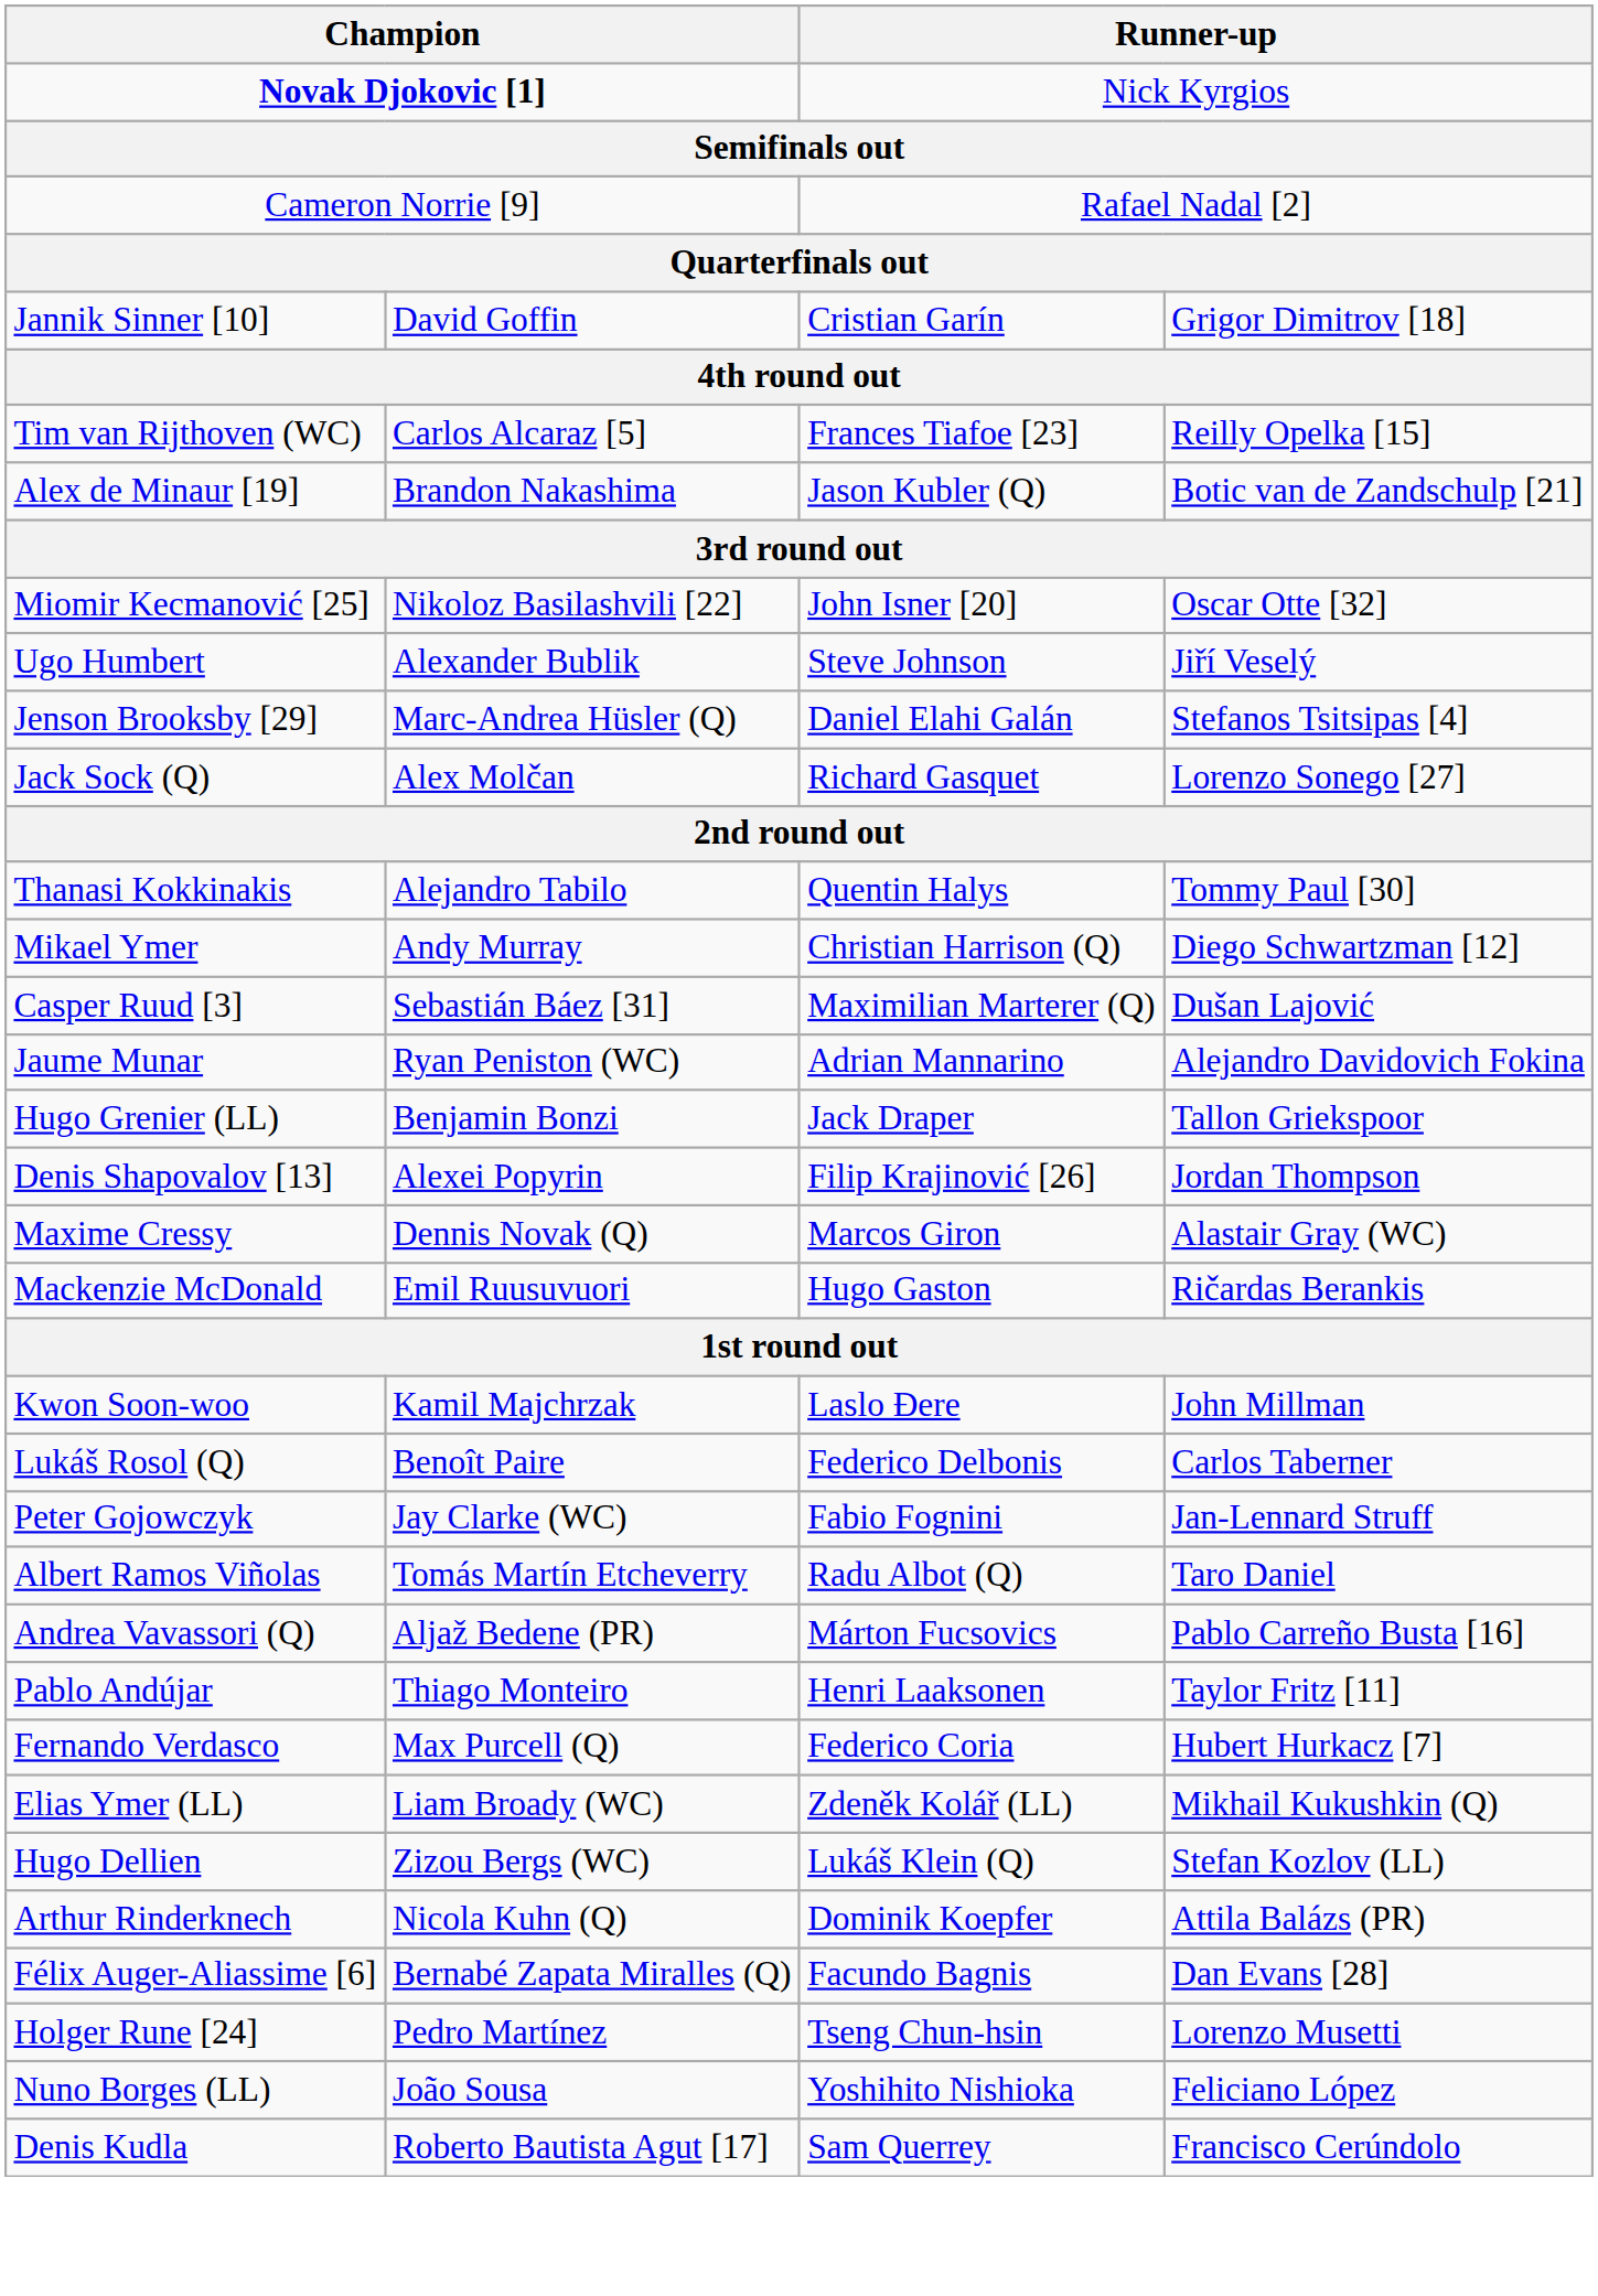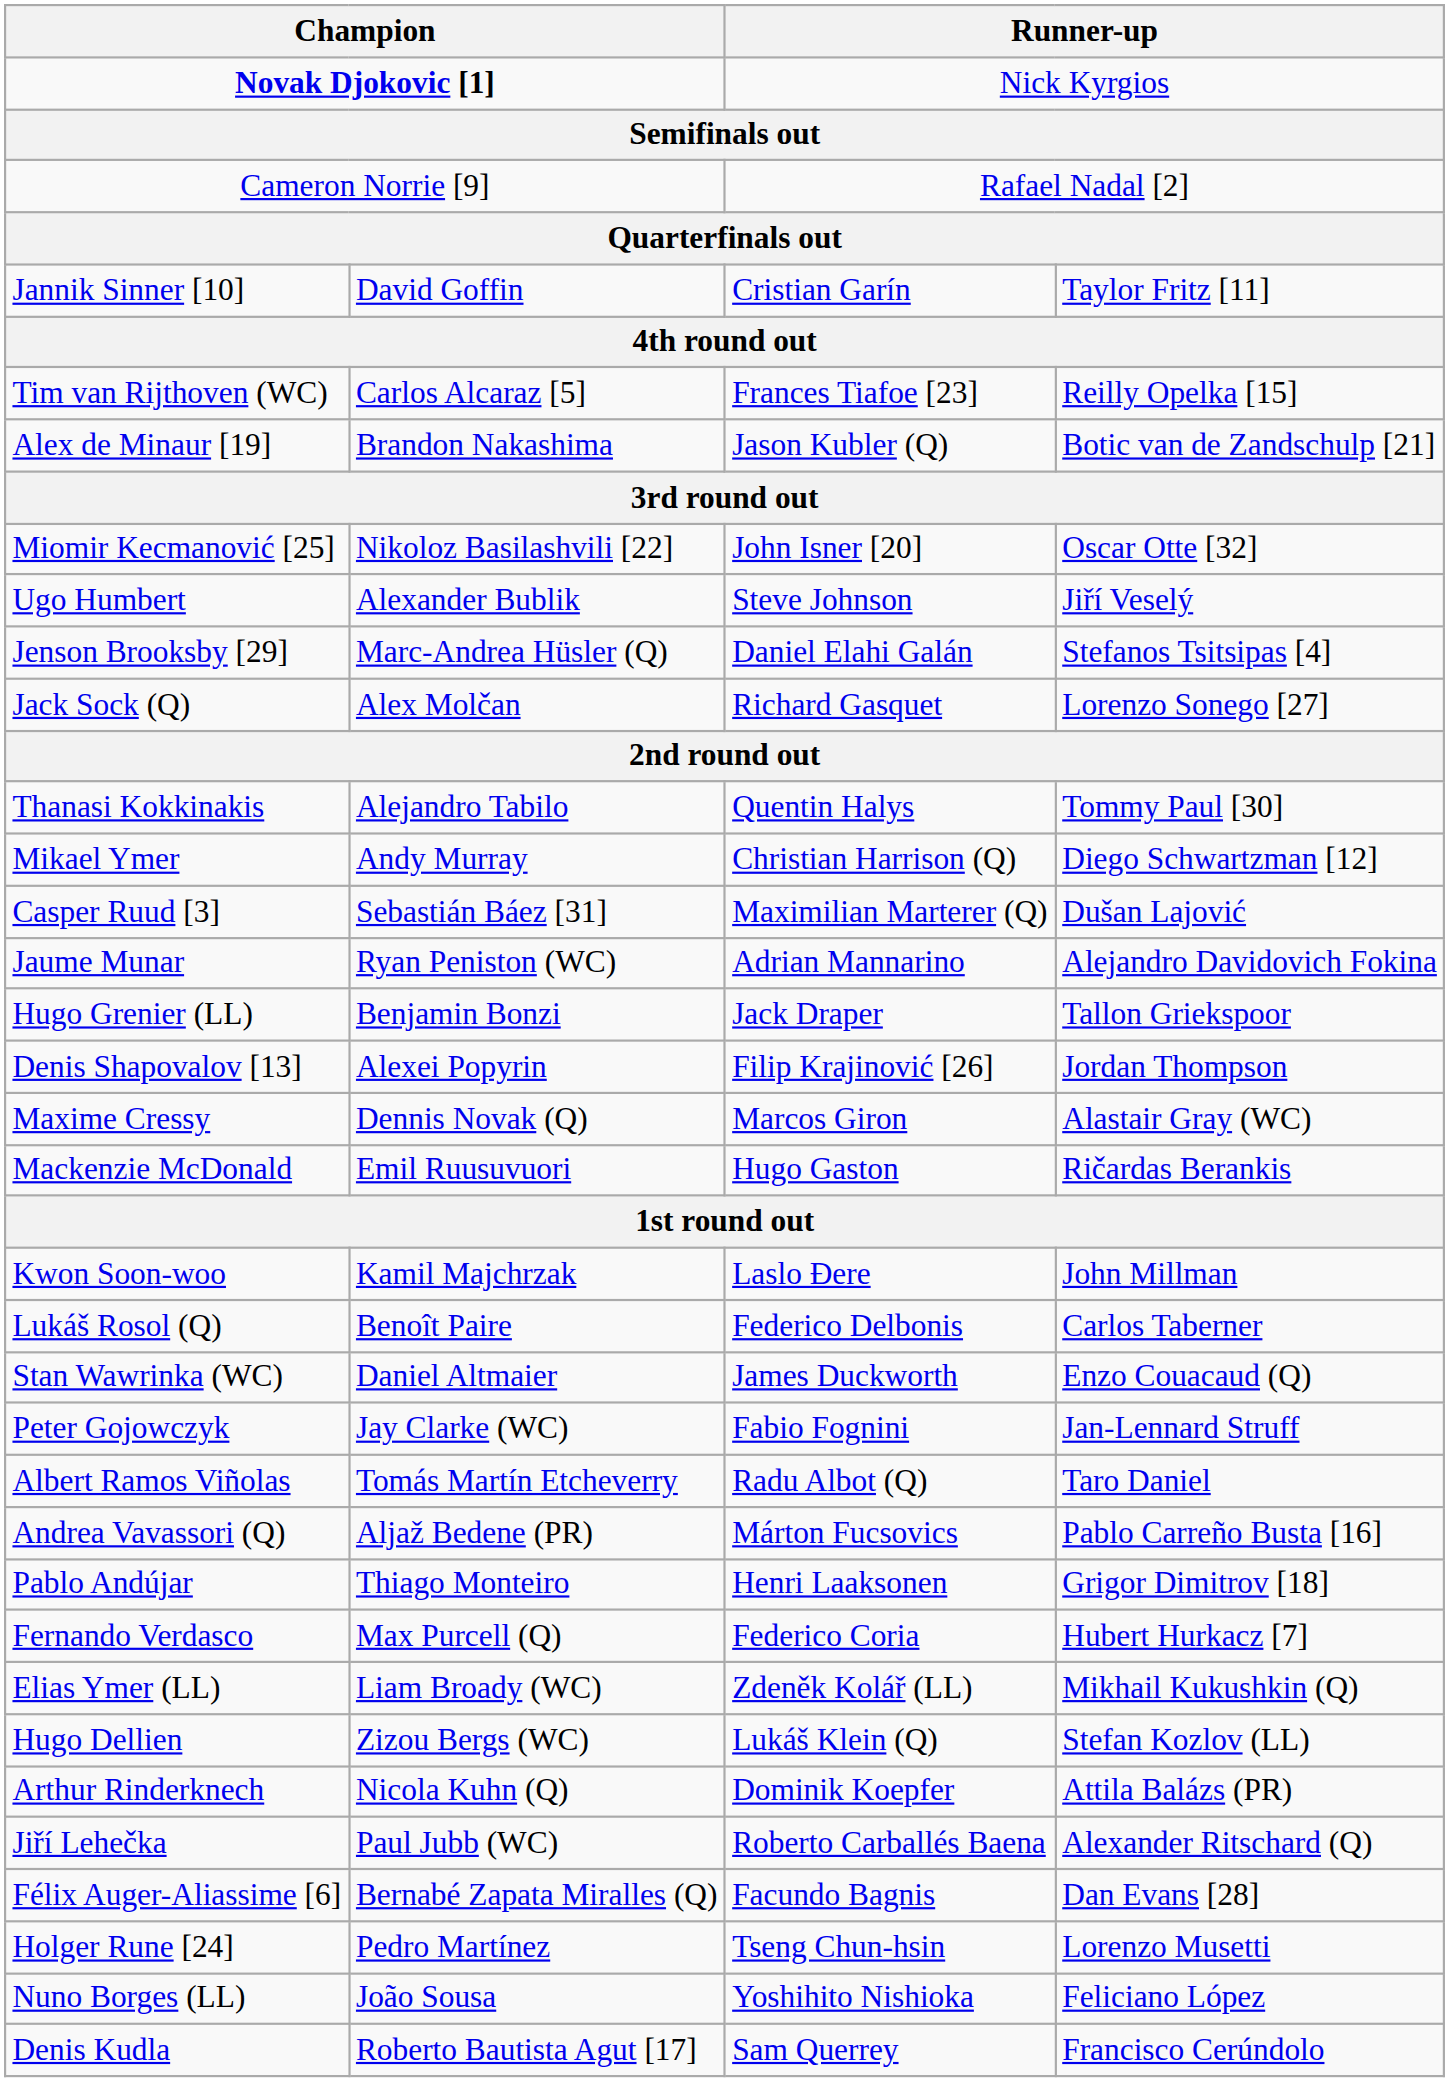Jannik Sinner [10] | column 4: Grigor Dimitrov [18] -> Taylor Fritz [11]
+ row: Stan Wawrinka (WC) | Daniel Altmaier | James Duckworth | Enzo Couacaud (Q)
Pablo Andújar | column 4: Taylor Fritz [11] -> Grigor Dimitrov [18]
+ row: Jiří Lehečka | Paul Jubb (WC) | Roberto Carballés Baena | Alexander Ritschard (Q)
